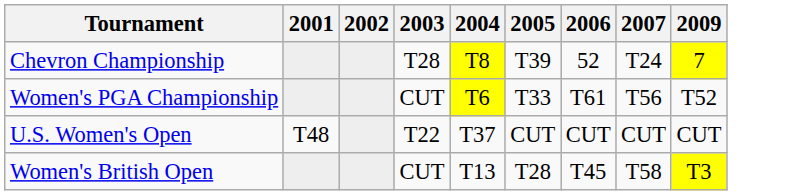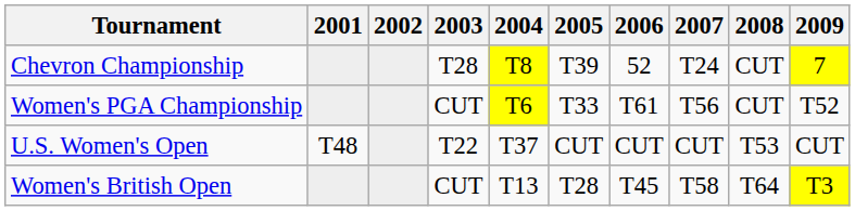+ column: 2008 | CUT | CUT | T53 | T64
